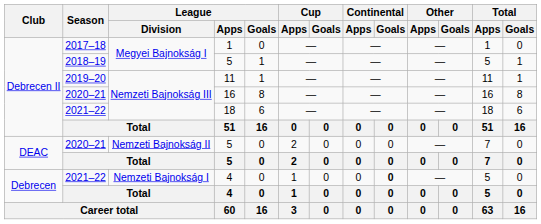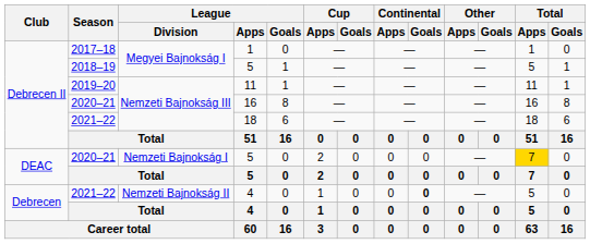2020–21 / 5 | League / Division: Nemzeti Bajnokság II -> Nemzeti Bajnokság I
2020–21 / 5 | Total / Apps: no background -> gold background
2021–22 / 4 | League / Division: Nemzeti Bajnokság I -> Nemzeti Bajnokság II
